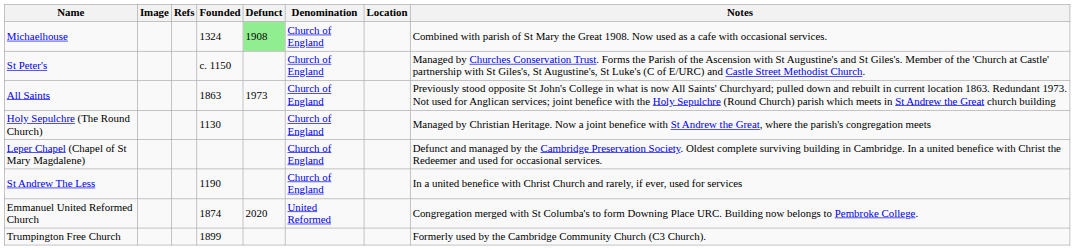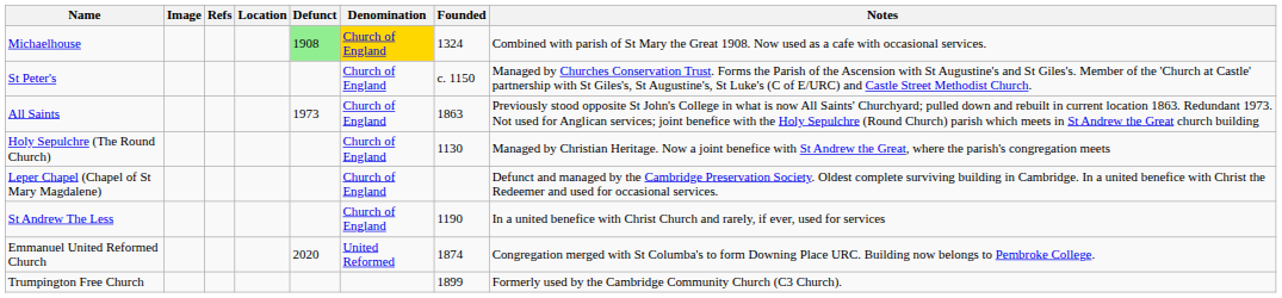columns swapped: Founded <-> Location
Michaelhouse | Denomination: no background -> gold background
